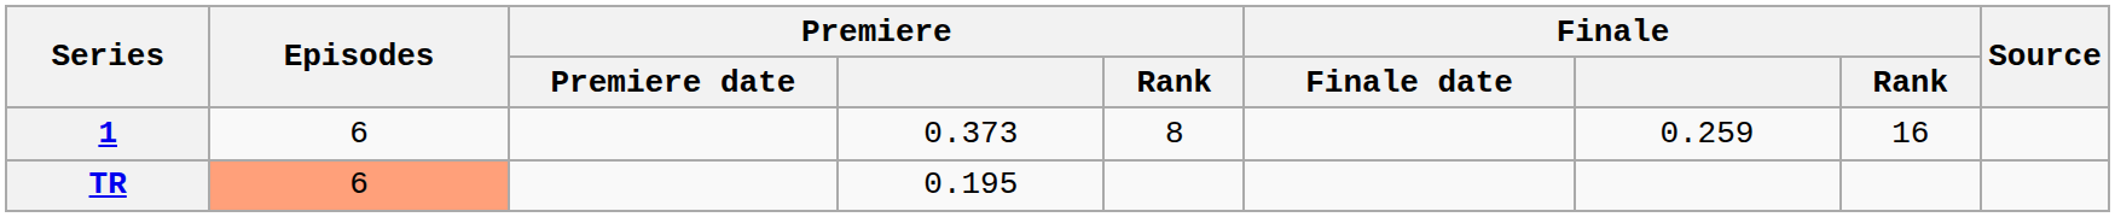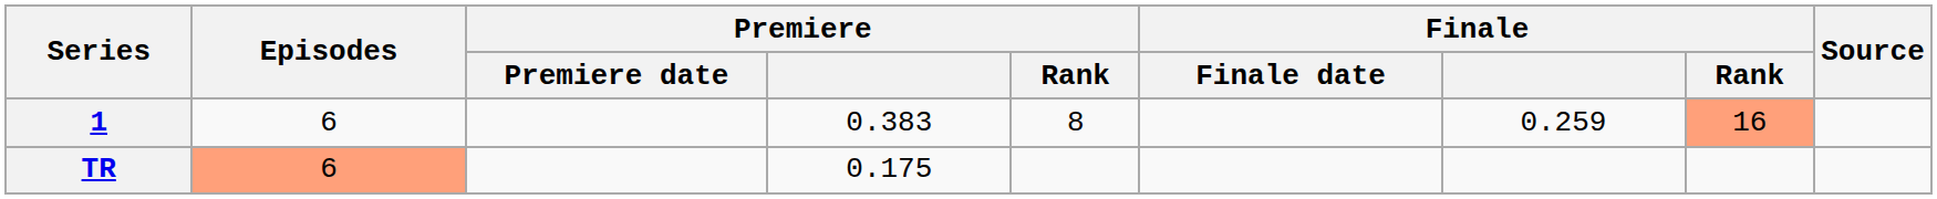1 | Premiere: 0.373 -> 0.383
1 | Finale / Rank: no background -> lightsalmon background
TR | Premiere: 0.195 -> 0.175
